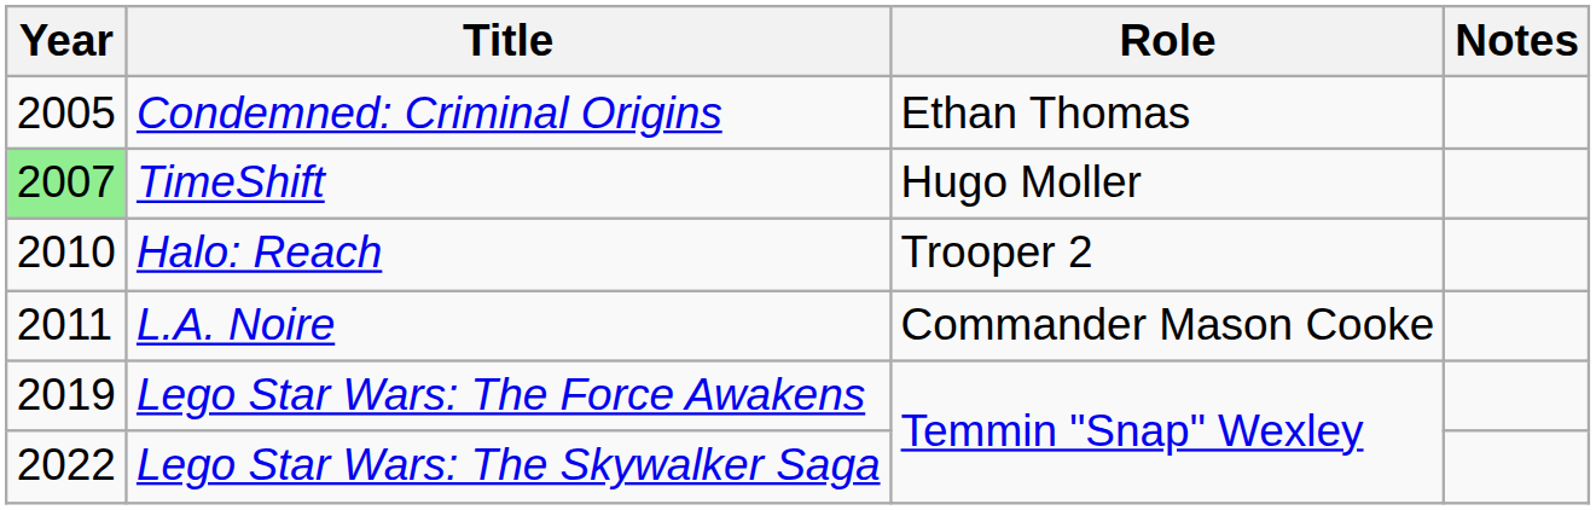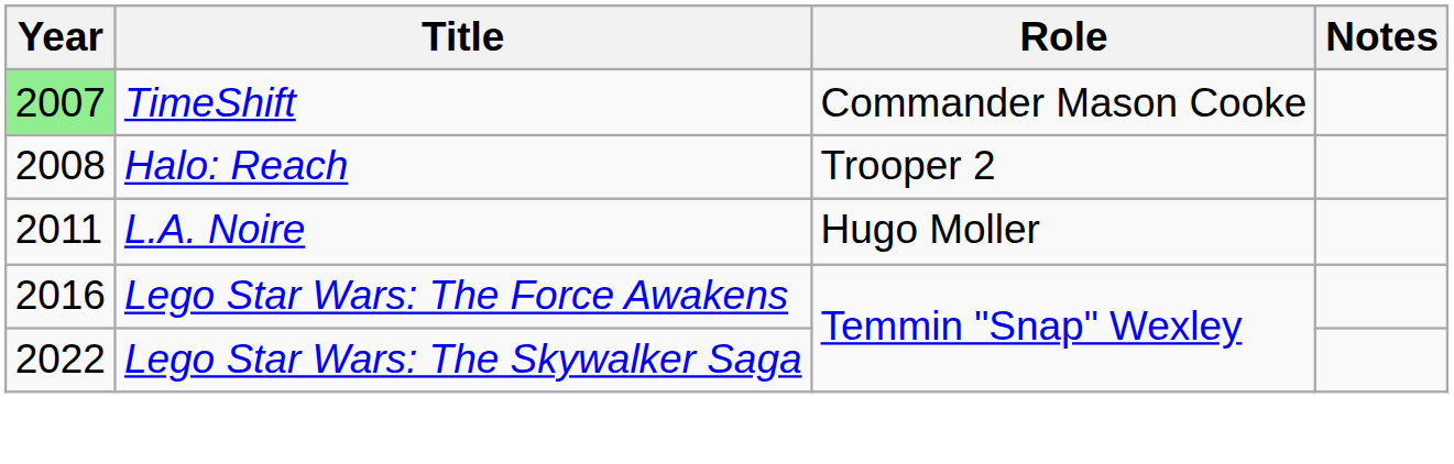- row: 2005 | Condemned: Criminal Origins | Ethan Thomas
TimeShift | Role: Hugo Moller -> Commander Mason Cooke
Halo: Reach | Year: 2010 -> 2008
L.A. Noire | Role: Commander Mason Cooke -> Hugo Moller
Lego Star Wars: The Force Awakens | Year: 2019 -> 2016
